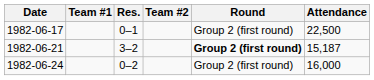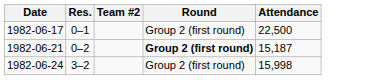- column: Team #1
1982-06-21 | Res.: 3–2 -> 0–2
1982-06-24 | Res.: 0–2 -> 3–2
1982-06-24 | Attendance: 16,000 -> 15,998
